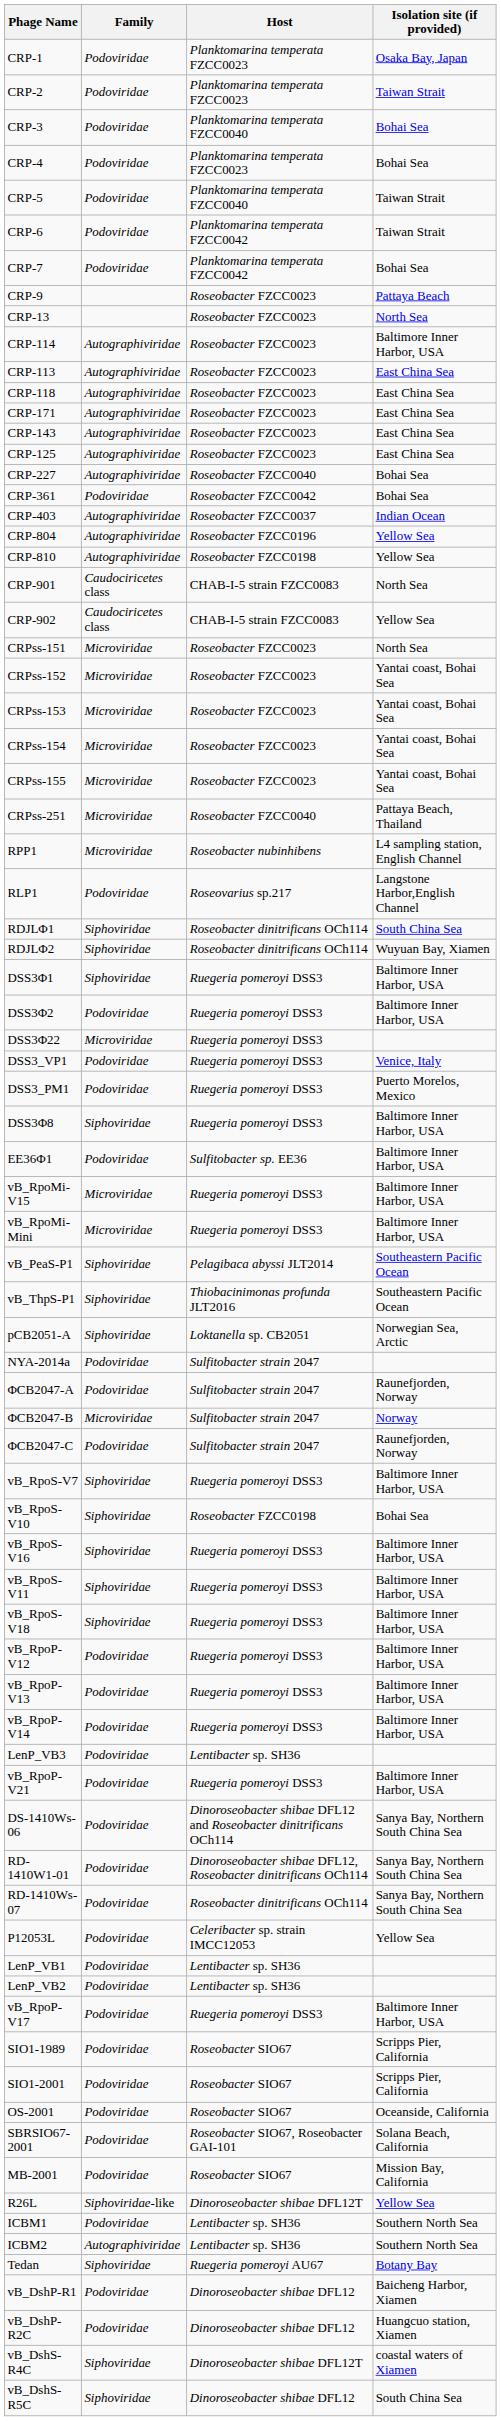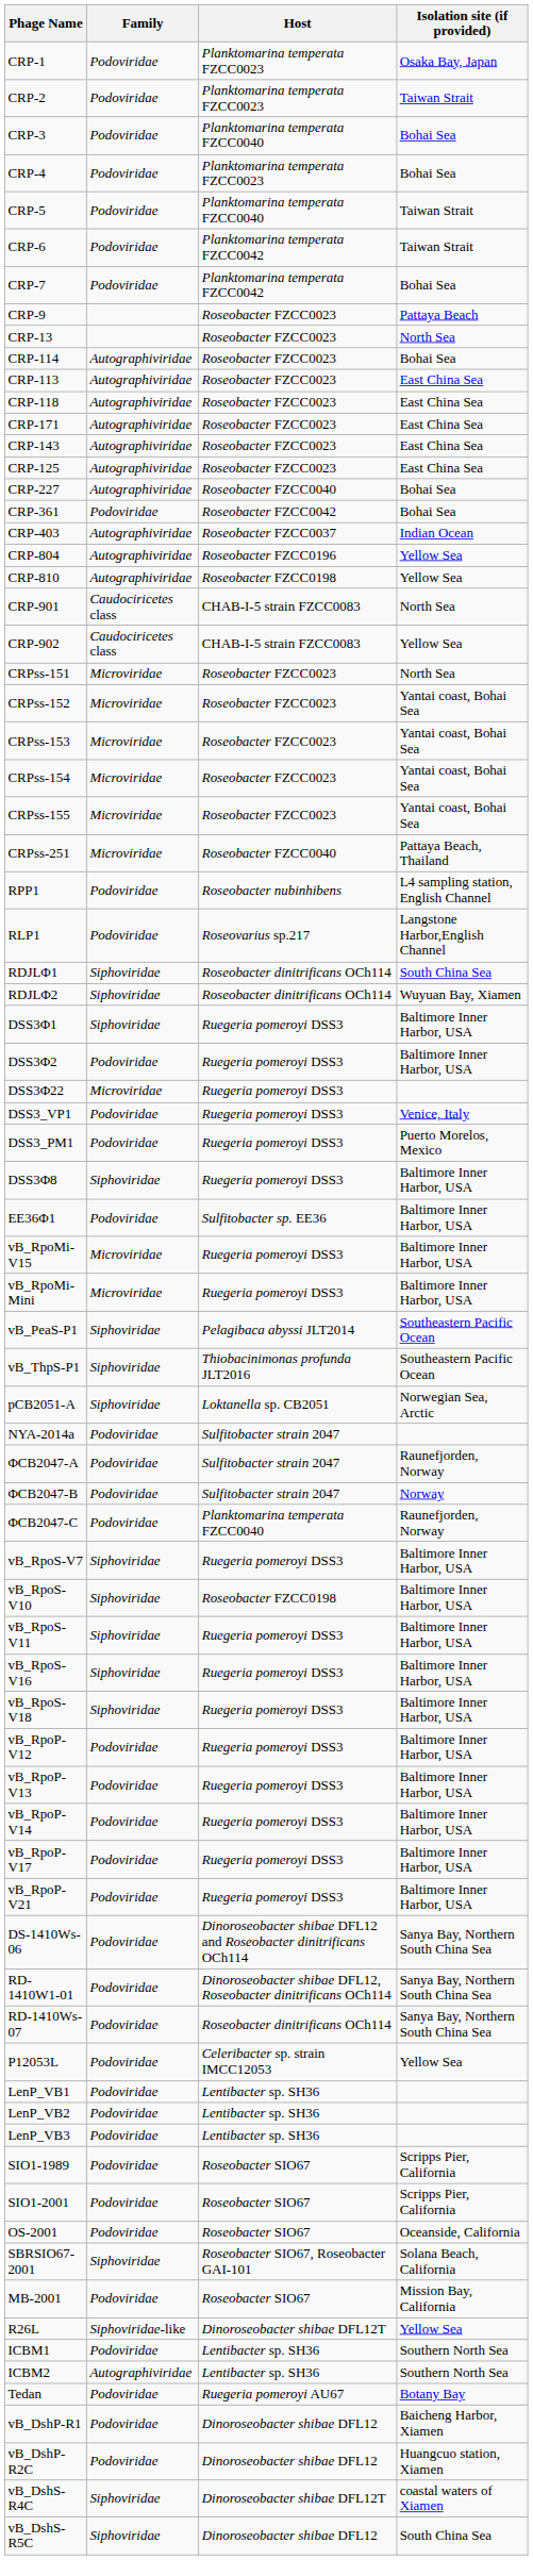CRP-114 | Isolation site (if provided): Baltimore Inner Harbor, USA -> Bohai Sea
RPP1 | Family: Microviridae -> Podoviridae
ΦCB2047-B | Family: Microviridae -> Podoviridae
ΦCB2047-C | Host: Sulfitobacter strain 2047 -> Planktomarina temperata FZCC0040
vB_RpoS-V10 | Isolation site (if provided): Bohai Sea -> Baltimore Inner Harbor, USA
rows swapped: vB_RpoS-V11 <-> vB_RpoS-V16
rows swapped: vB_RpoP-V17 <-> LenP_VB3
SBRSIO67-2001 | Family: Podoviridae -> Siphoviridae
Tedan | Family: Siphoviridae -> Podoviridae
